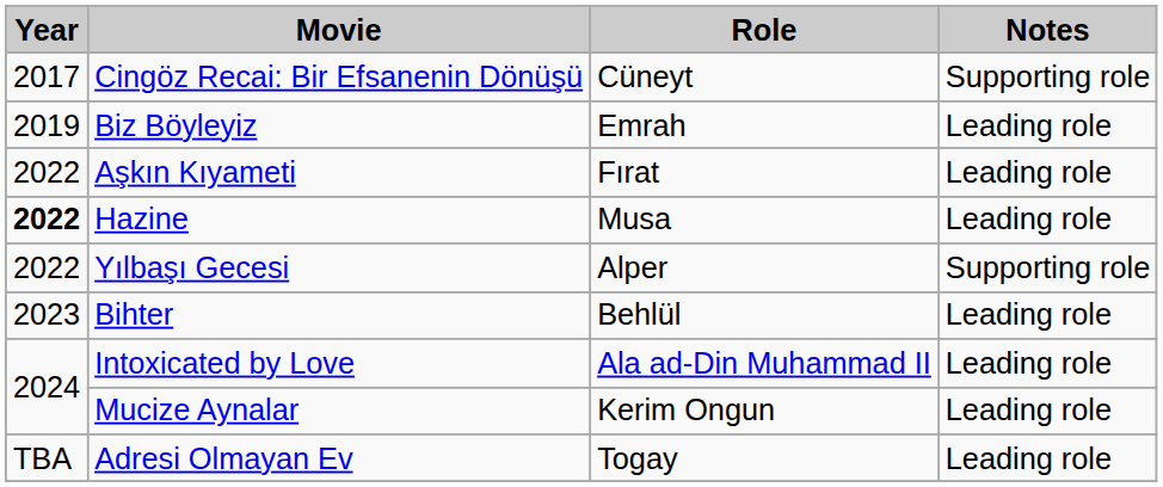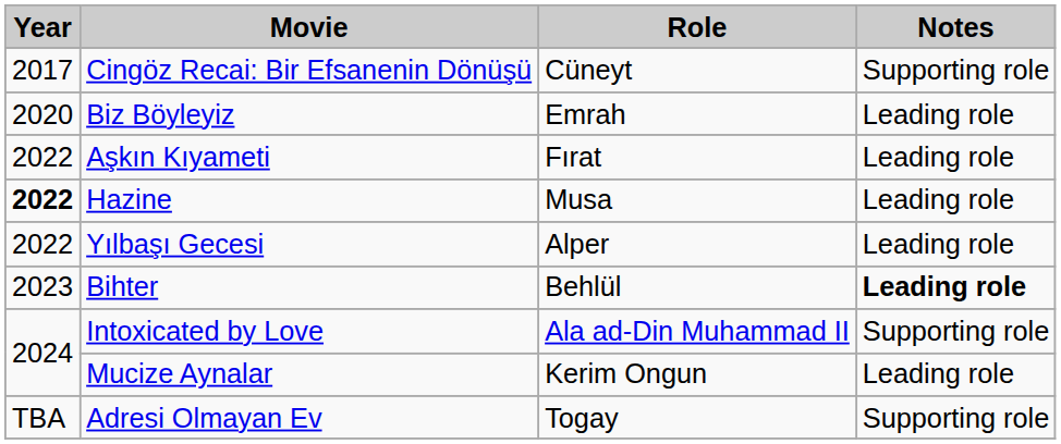Biz Böyleyiz | Year: 2019 -> 2020
Yılbaşı Gecesi | Notes: Supporting role -> Leading role
Bihter | Notes: normal -> bold
Intoxicated by Love | Notes: Leading role -> Supporting role
Adresi Olmayan Ev | Notes: Leading role -> Supporting role
